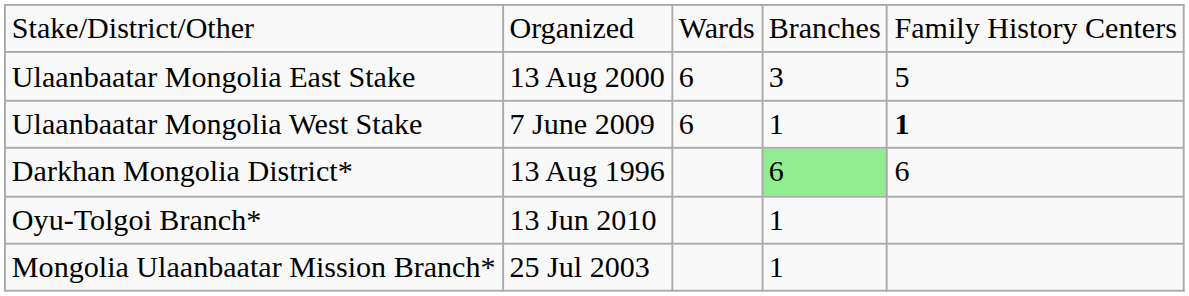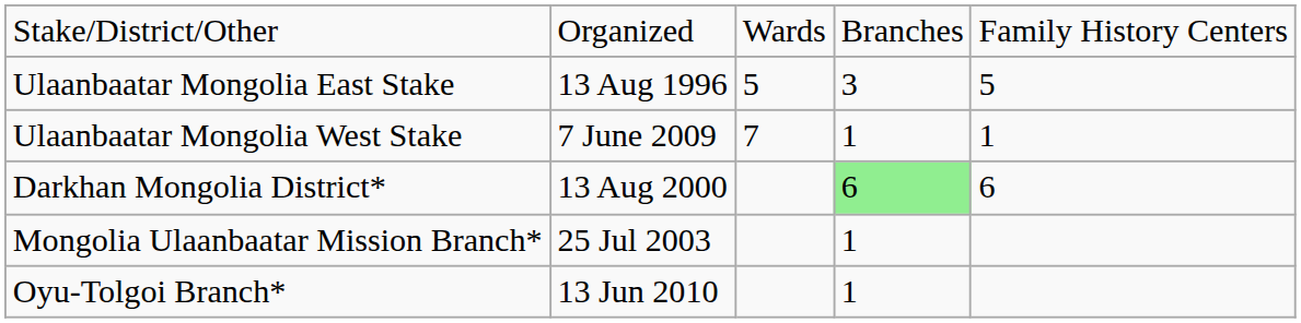Ulaanbaatar Mongolia East Stake | column 2: 13 Aug 2000 -> 13 Aug 1996
Ulaanbaatar Mongolia East Stake | column 3: 6 -> 5
Ulaanbaatar Mongolia West Stake | column 3: 6 -> 7
Ulaanbaatar Mongolia West Stake | column 5: bold -> normal
Darkhan Mongolia District* | column 2: 13 Aug 1996 -> 13 Aug 2000
rows swapped: Oyu-Tolgoi Branch* <-> Mongolia Ulaanbaatar Mission Branch*
